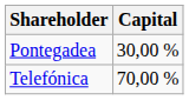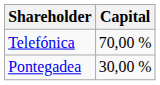rows swapped: Telefónica <-> Pontegadea
